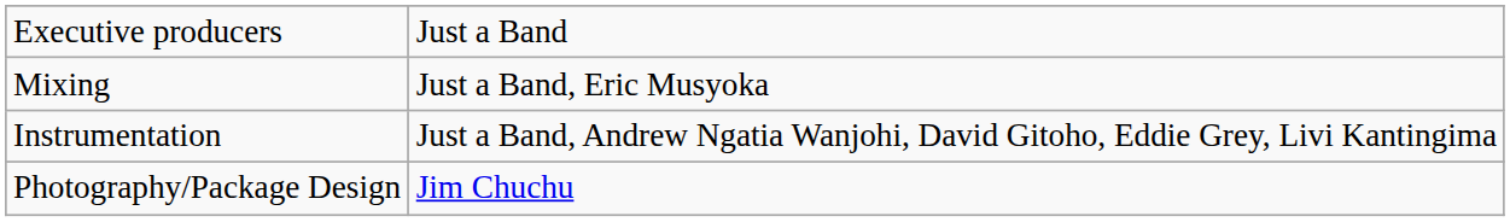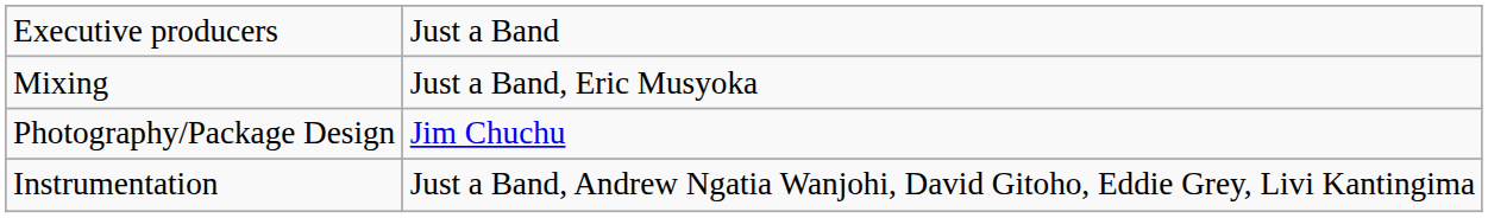rows swapped: Instrumentation <-> Photography/Package Design
